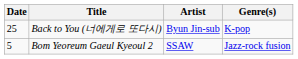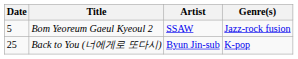rows swapped: Bom Yeoreum Gaeul Kyeoul 2 <-> Back to You (너에게로 또다시)
